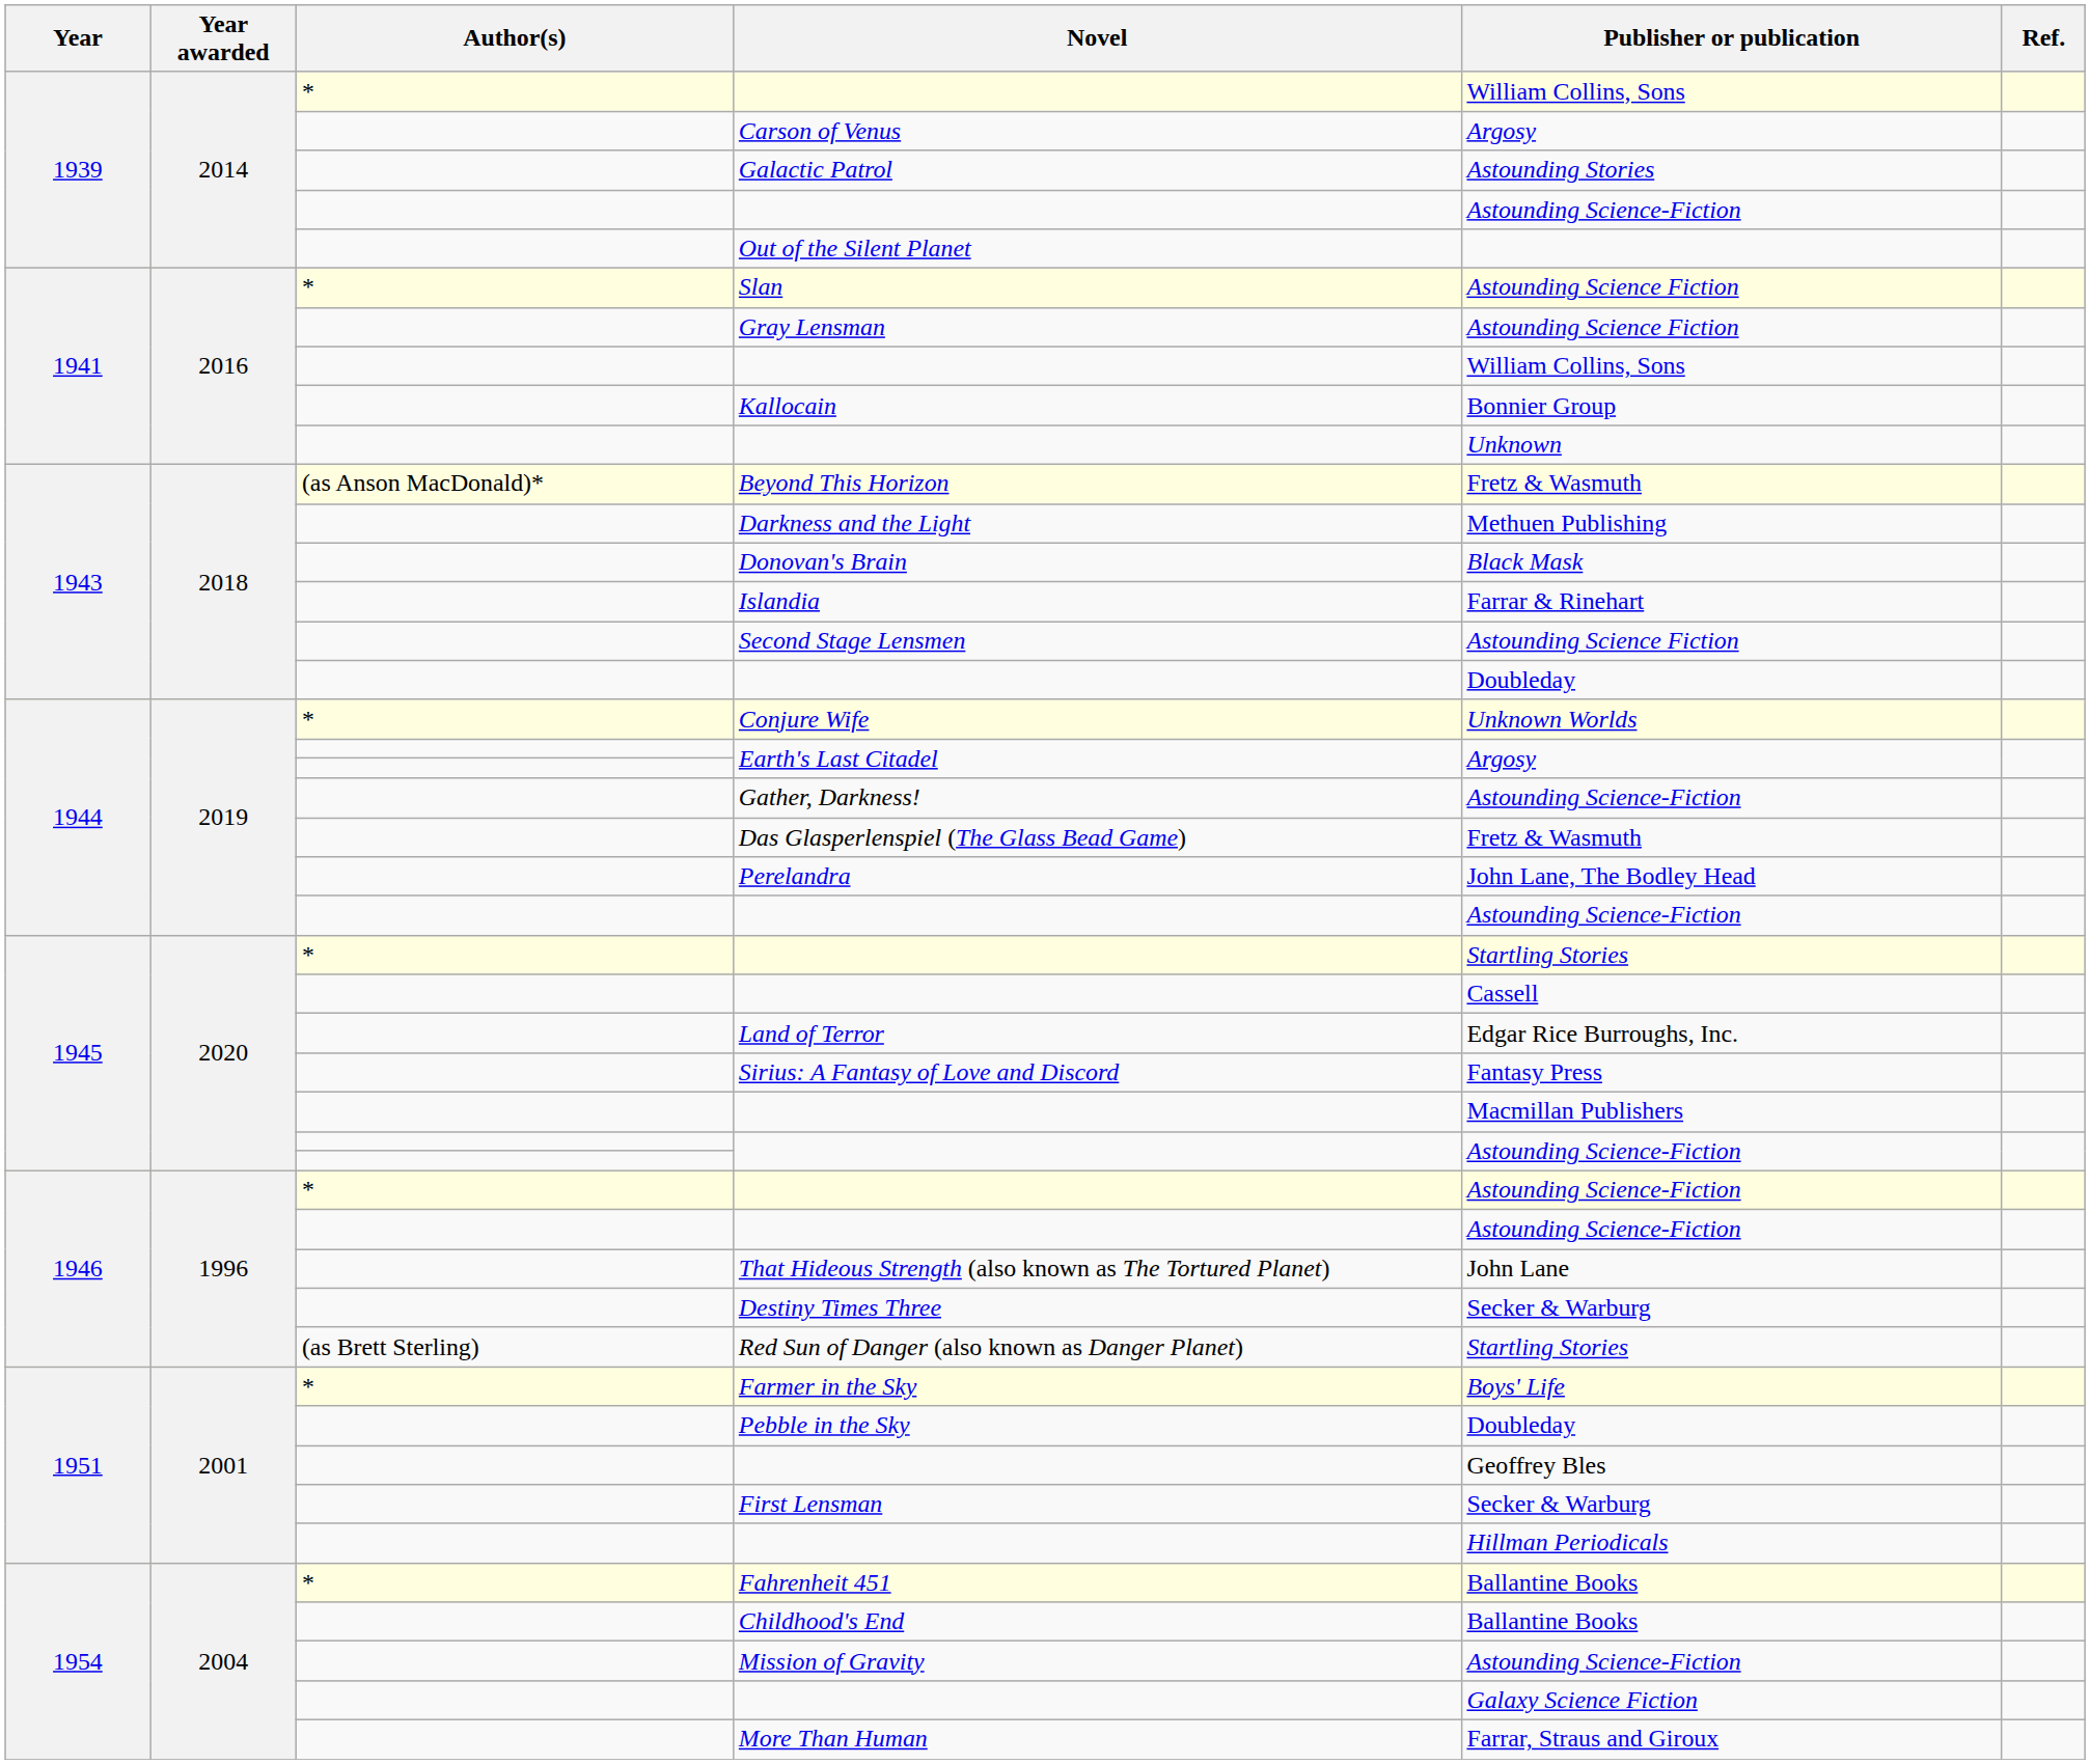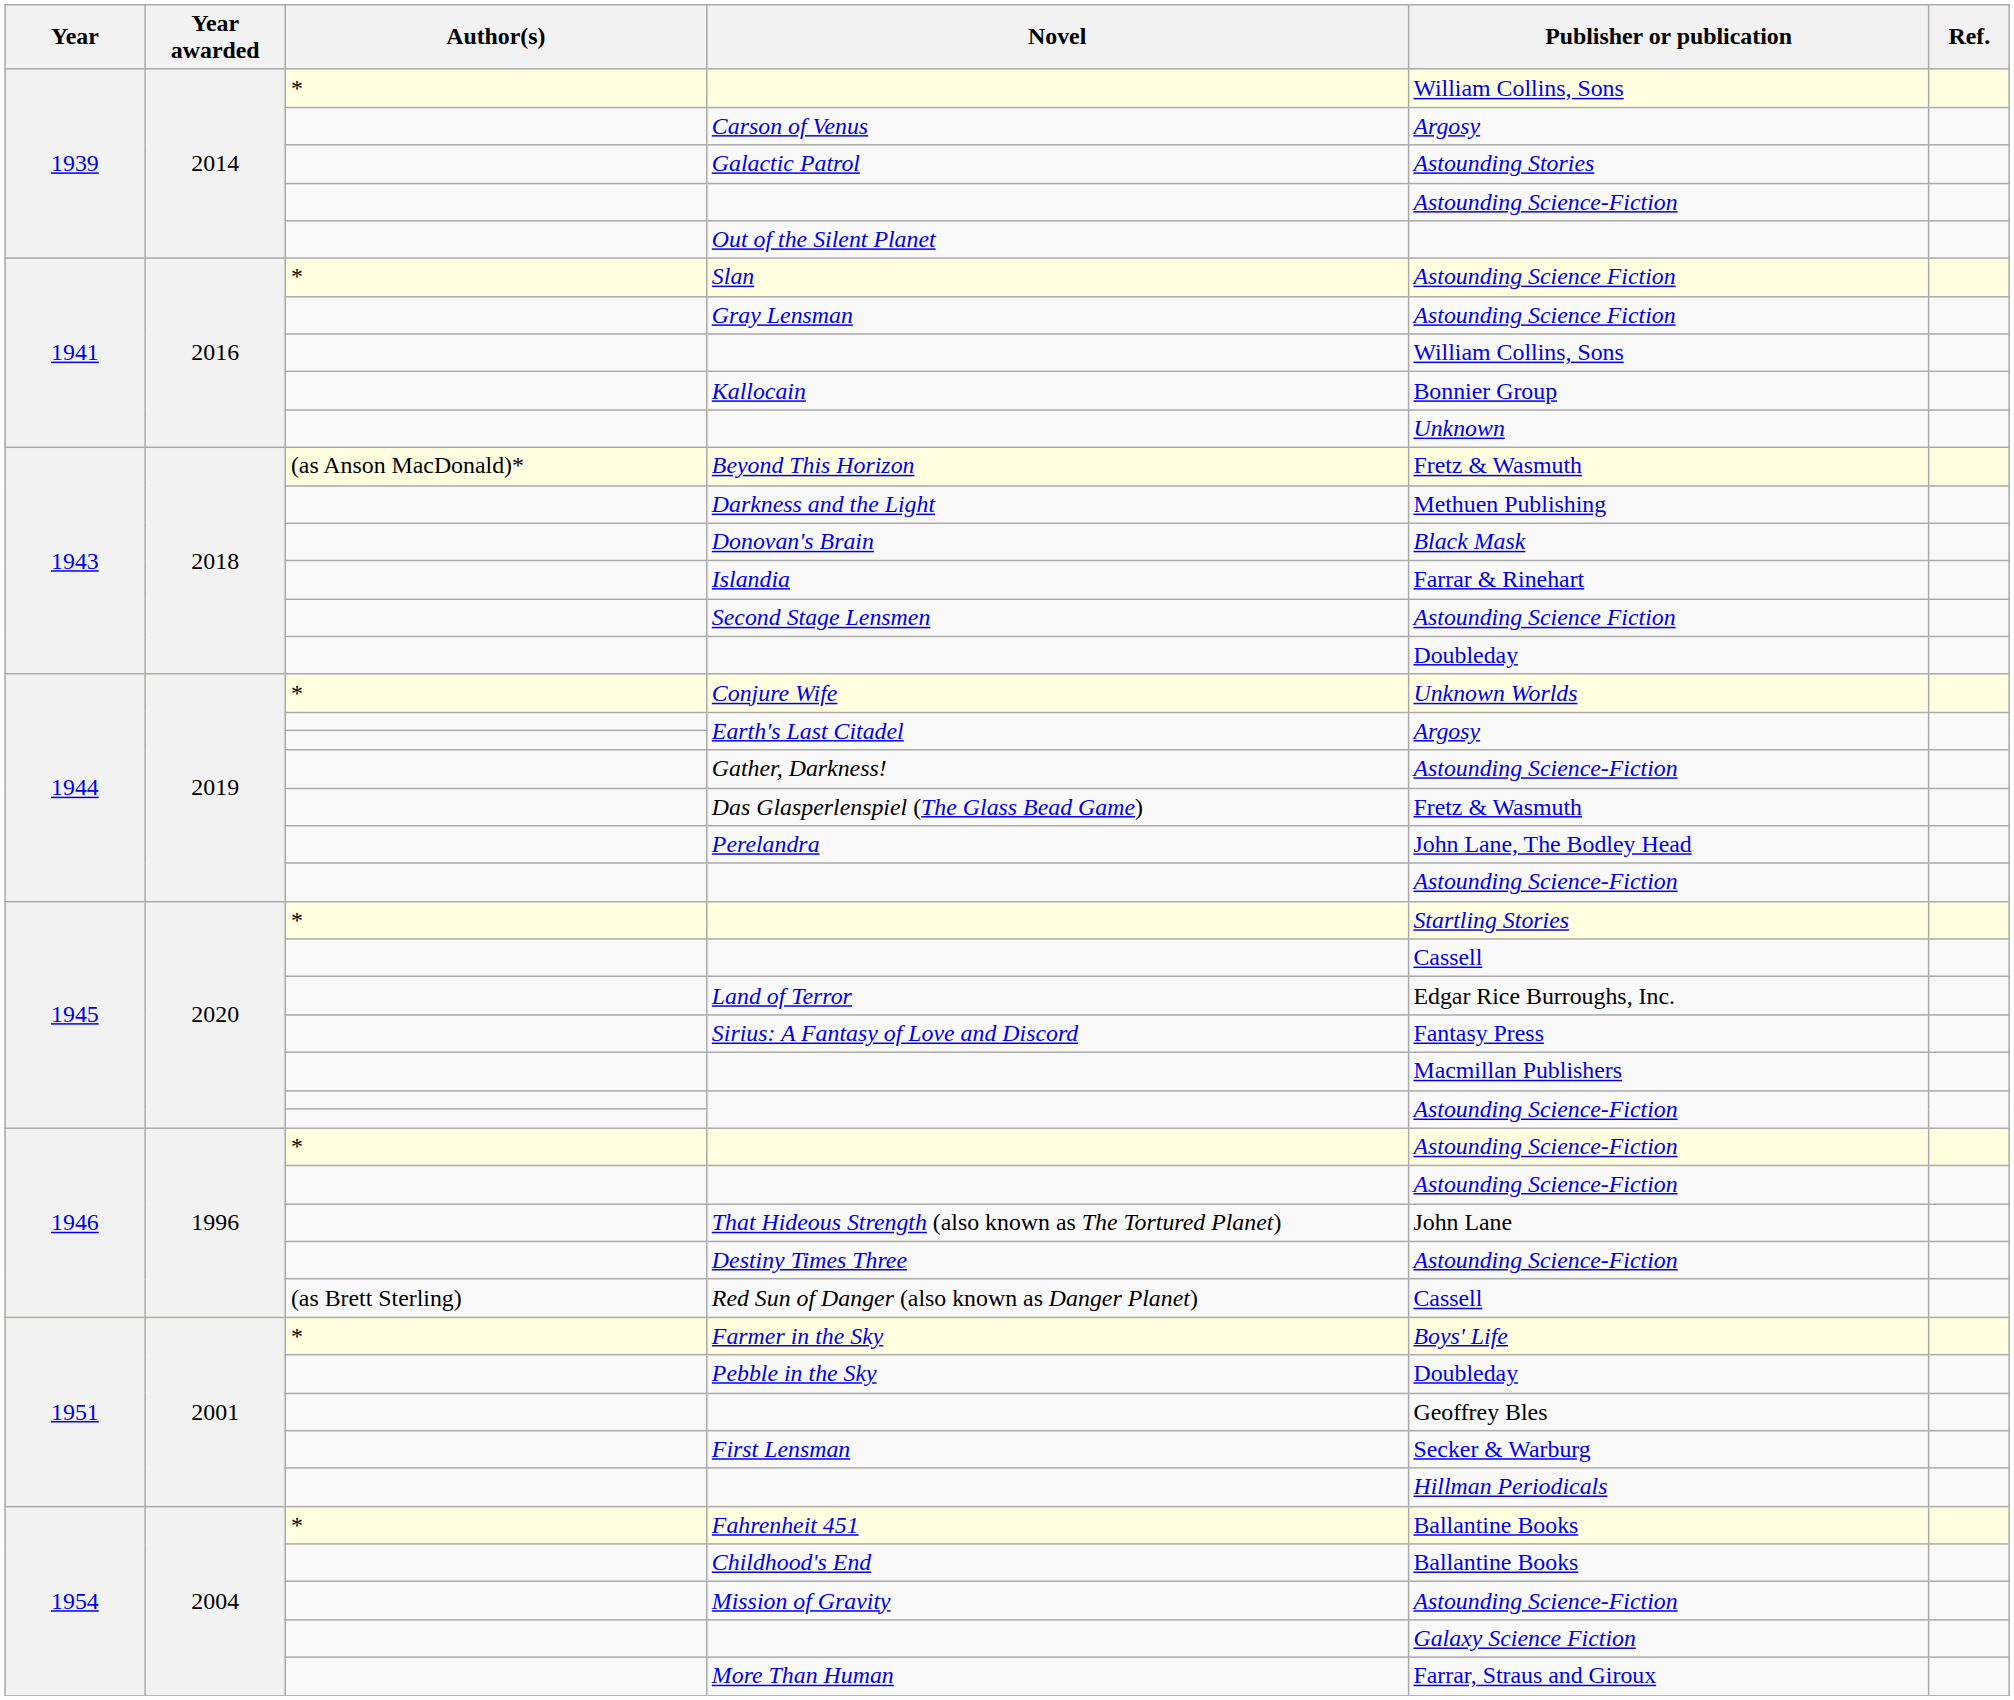Destiny Times Three | Publisher or publication: Secker & Warburg -> Astounding Science-Fiction
Red Sun of Danger (also known as Danger Planet) | Publisher or publication: Startling Stories -> Cassell
